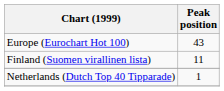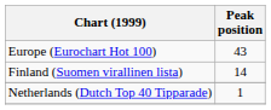Finland (Suomen virallinen lista) | Peak position: 11 -> 14
